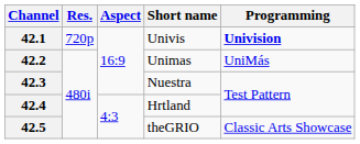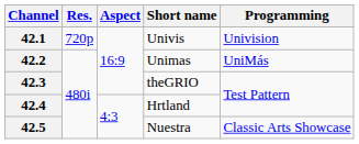42.1 | Programming: bold -> normal
42.3 | Short name: Nuestra -> theGRIO
42.5 | Short name: theGRIO -> Nuestra
